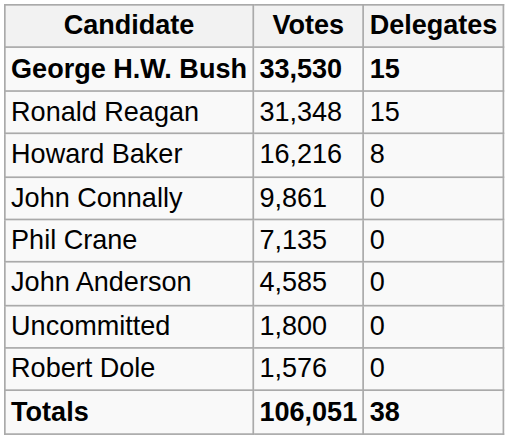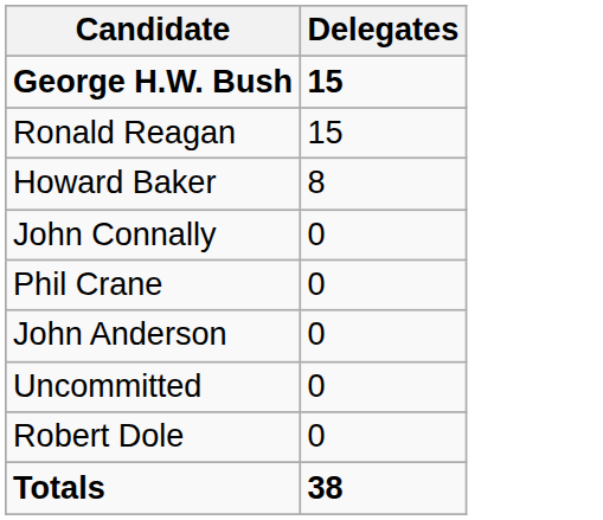- column: Votes | 33,530 | 31,348 | 16,216 | 9,861 | 7,135 | 4,585 | 1,800 | 1,576 | 106,051
